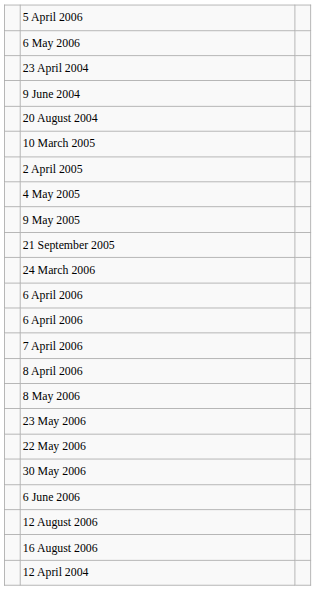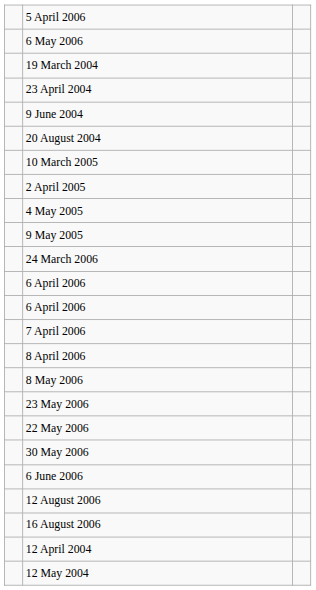+ row: 19 March 2004
- row: 21 September 2005
+ row: 12 May 2004
